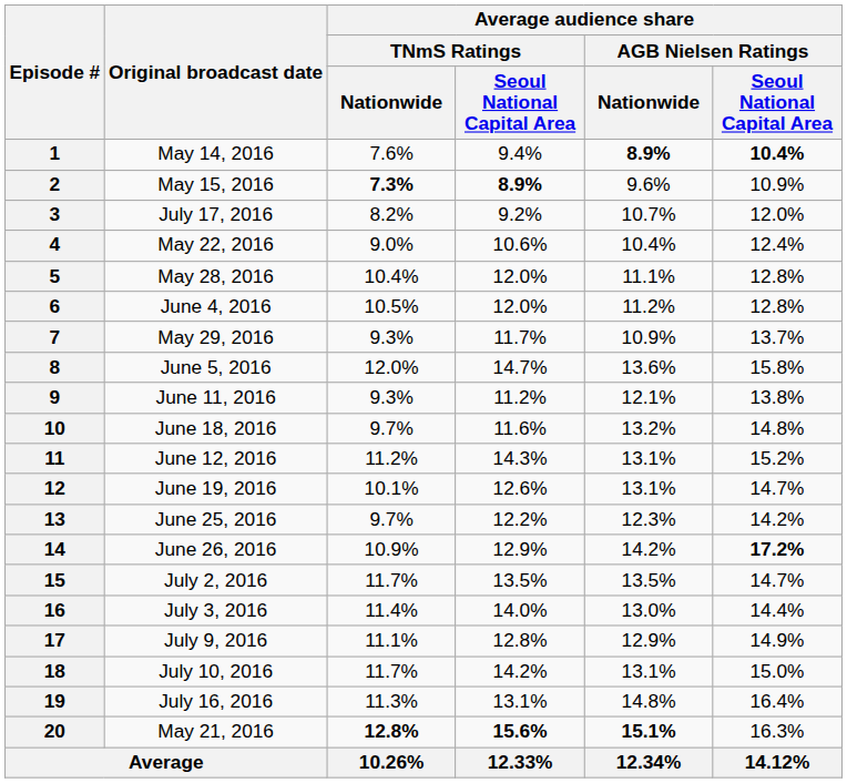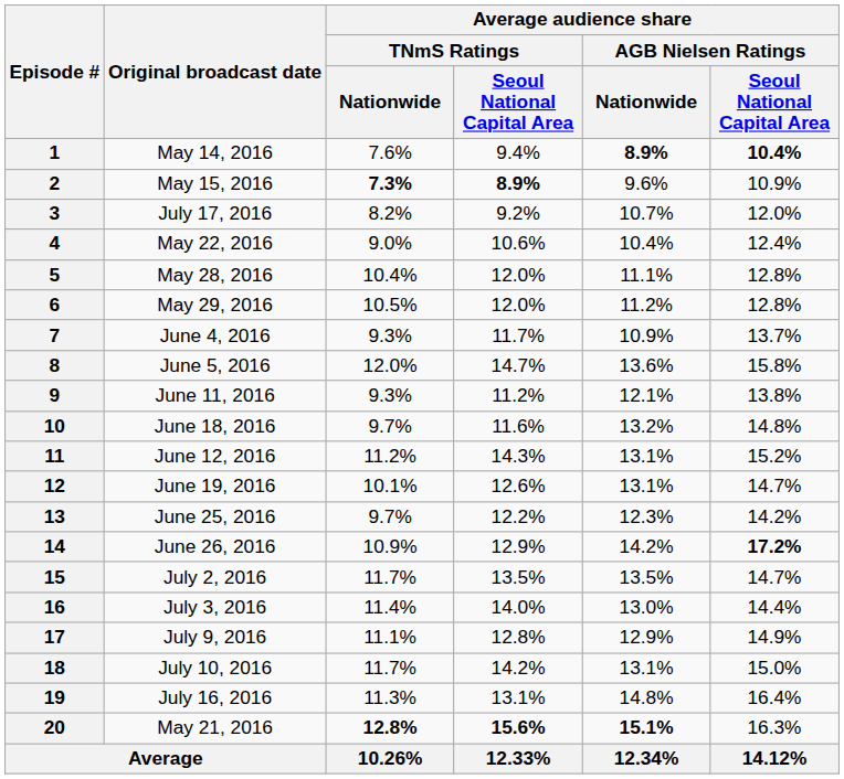6 | Original broadcast date: June 4, 2016 -> May 29, 2016
7 | Original broadcast date: May 29, 2016 -> June 4, 2016
